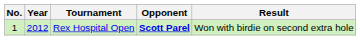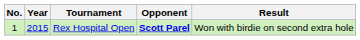Rex Hospital Open | Year: 2012 -> 2015
